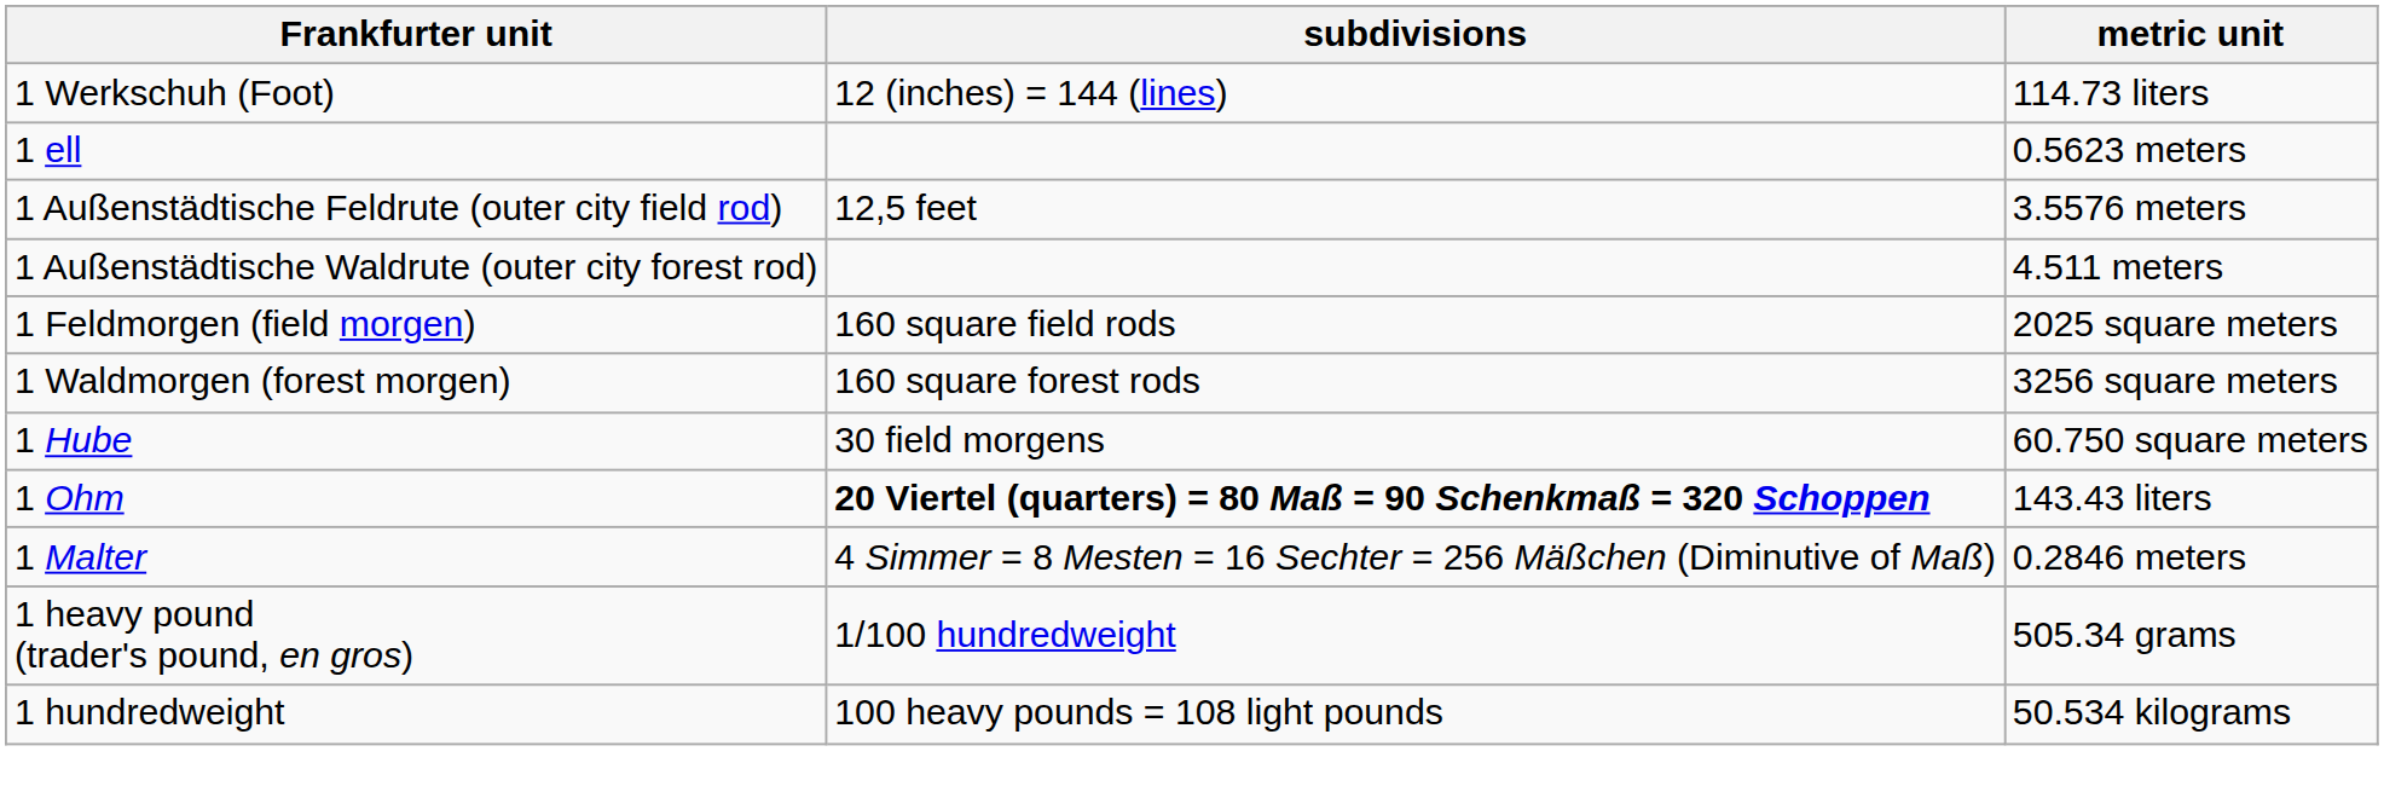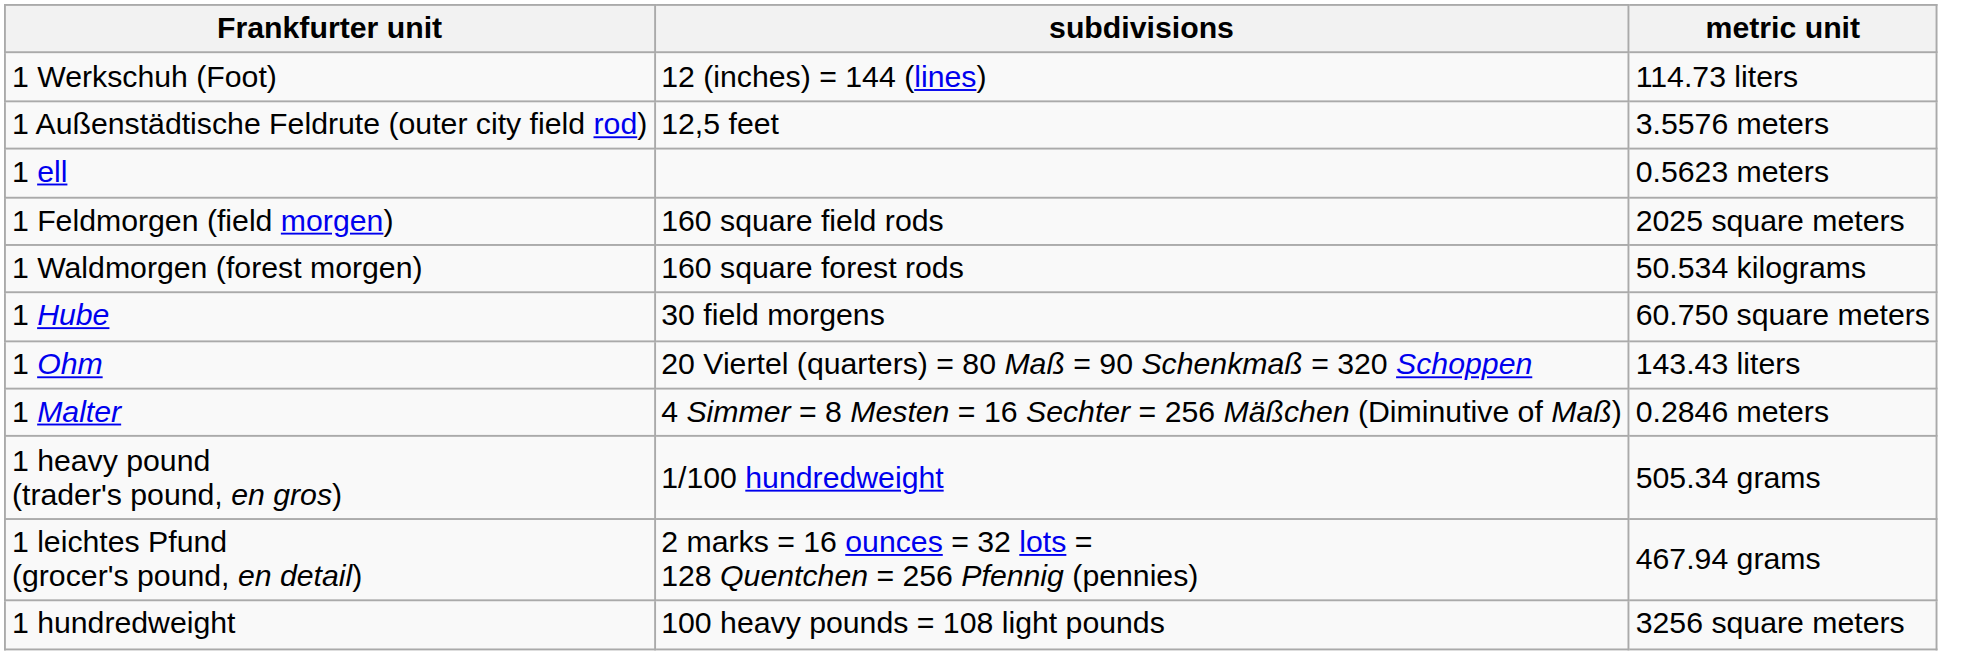rows swapped: 1 ell <-> 1 Außenstädtische Feldrute (outer city field rod)
- row: 1 Außenstädtische Waldrute (outer city forest rod) | 4.511 meters
1 Waldmorgen (forest morgen) | metric unit: 3256 square meters -> 50.534 kilograms
1 Ohm | subdivisions: bold -> normal
+ row: 1 leichtes Pfund (grocer's pound, en detail) | 2 marks = 16 ounces = 32 lots = 128 Quentchen = 256 Pfennig (pennies) | 467.94 grams
1 hundredweight | metric unit: 50.534 kilograms -> 3256 square meters
